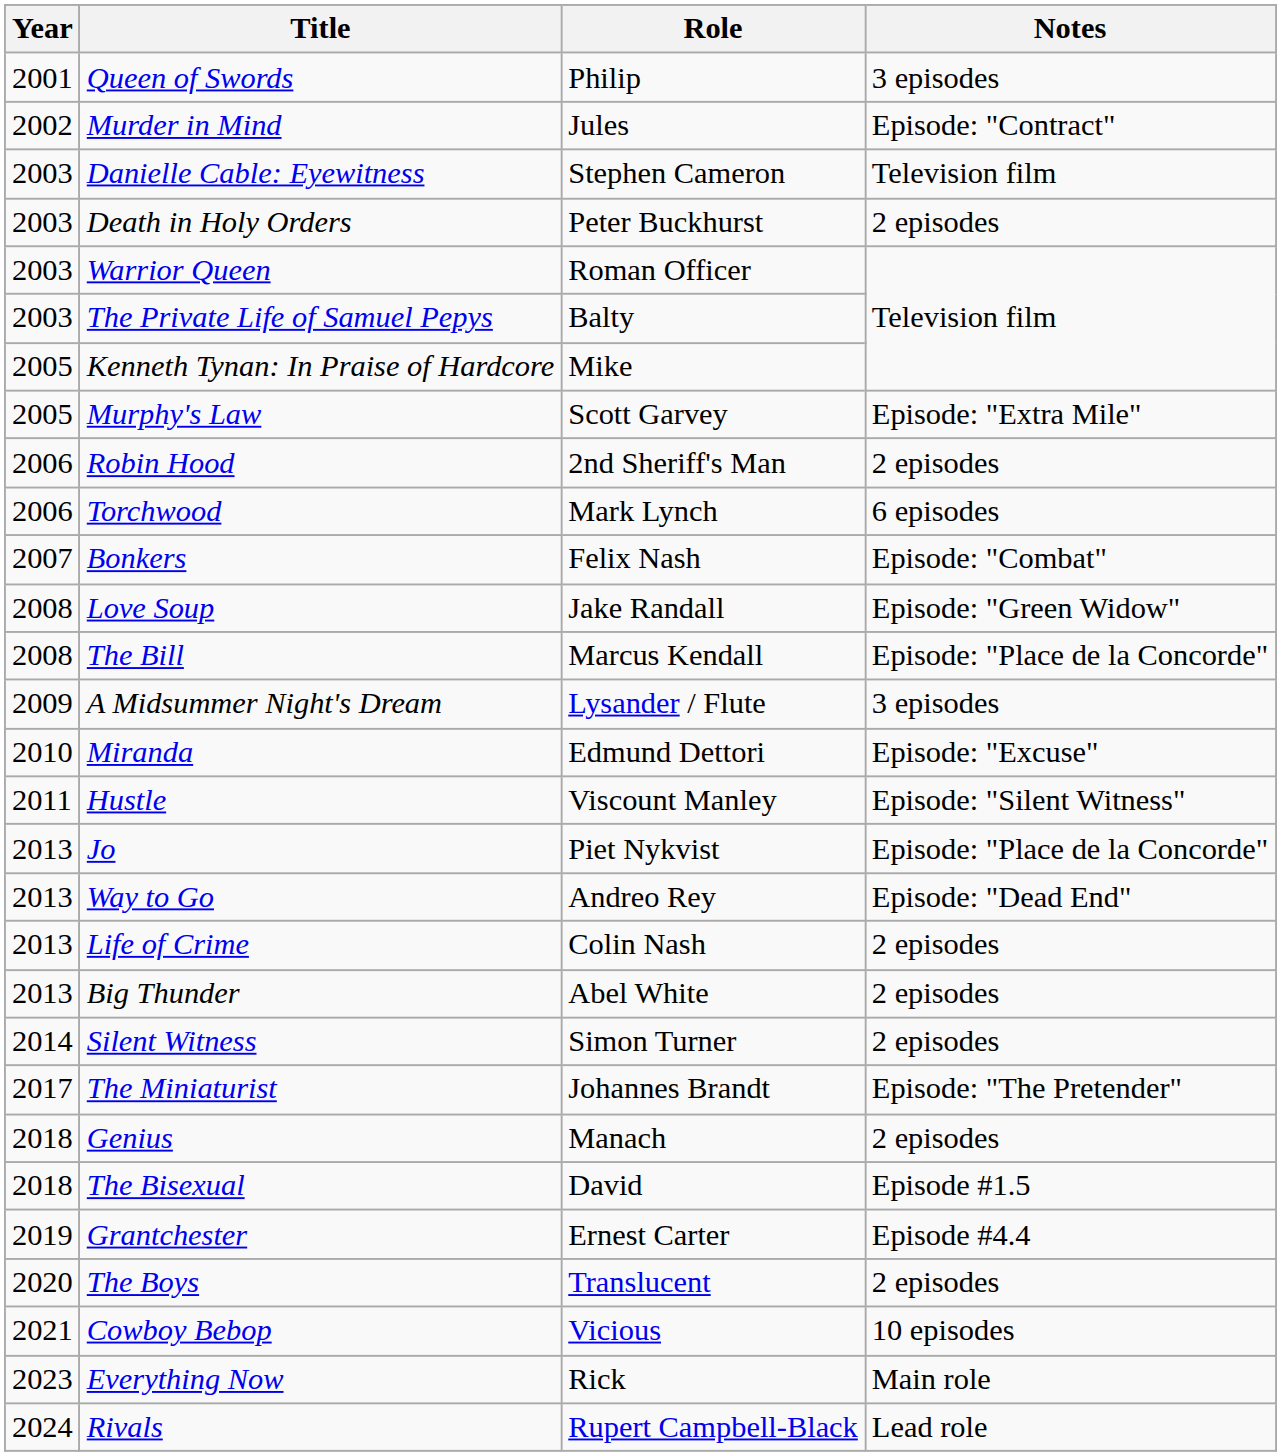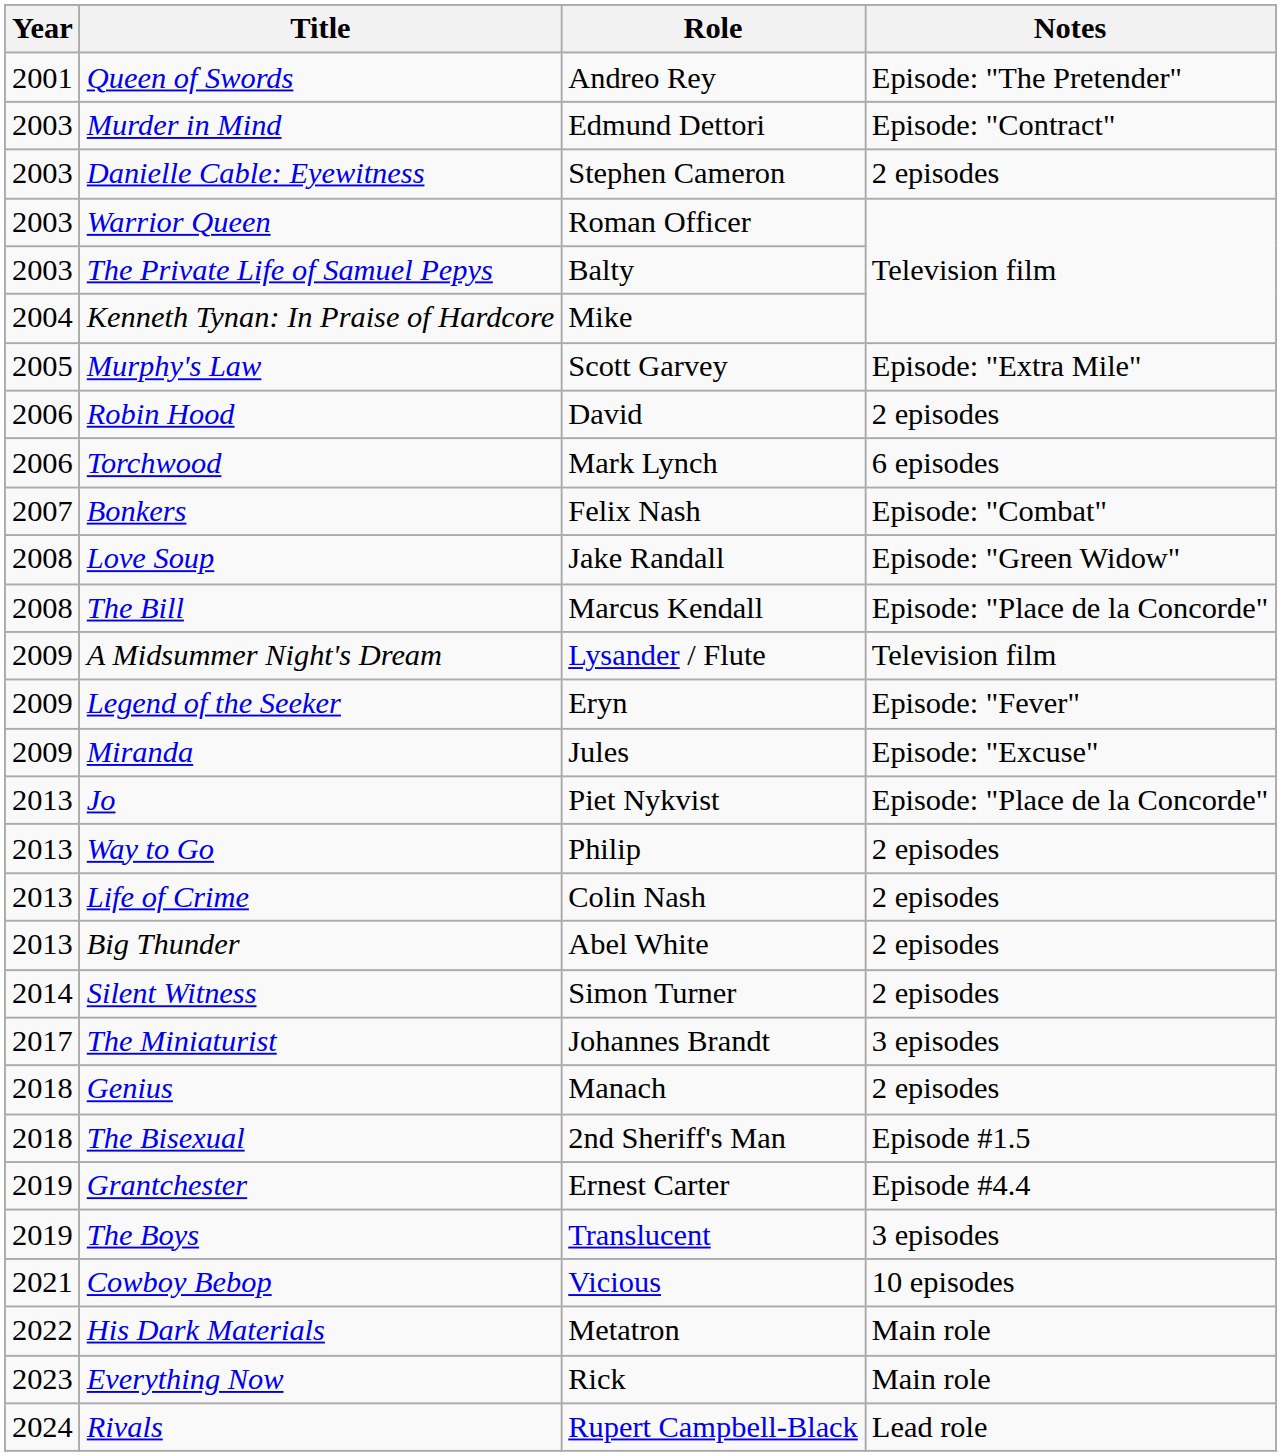Queen of Swords | Role: Philip -> Andreo Rey
Queen of Swords | Notes: 3 episodes -> Episode: "The Pretender"
Murder in Mind | Year: 2002 -> 2003
Murder in Mind | Role: Jules -> Edmund Dettori
Danielle Cable: Eyewitness | Notes: Television film -> 2 episodes
- row: 2003 | Death in Holy Orders | Peter Buckhurst | 2 episodes
Kenneth Tynan: In Praise of Hardcore | Year: 2005 -> 2004
Robin Hood | Role: 2nd Sheriff's Man -> David
A Midsummer Night's Dream | Notes: 3 episodes -> Television film
+ row: 2009 | Legend of the Seeker | Eryn | Episode: "Fever"
Miranda | Year: 2010 -> 2009
Miranda | Role: Edmund Dettori -> Jules
- row: 2011 | Hustle | Viscount Manley | Episode: "Silent Witness"
Way to Go | Role: Andreo Rey -> Philip
Way to Go | Notes: Episode: "Dead End" -> 2 episodes
The Miniaturist | Notes: Episode: "The Pretender" -> 3 episodes
The Bisexual | Role: David -> 2nd Sheriff's Man
The Boys | Year: 2020 -> 2019
The Boys | Notes: 2 episodes -> 3 episodes
+ row: 2022 | His Dark Materials | Metatron | Main role
